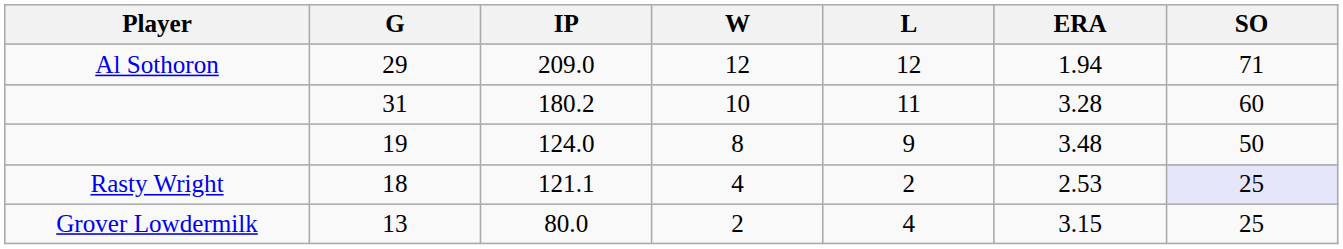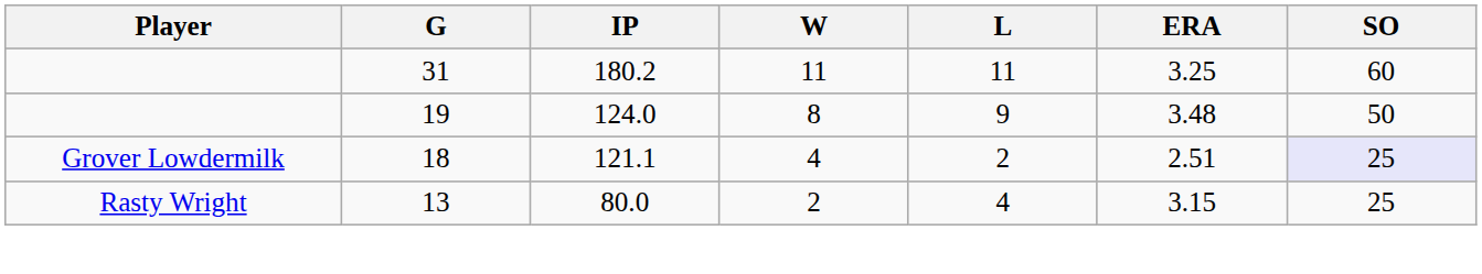- row: Al Sothoron | 29 | 209.0 | 12 | 12 | 1.94 | 71
31 | W: 10 -> 11
31 | ERA: 3.28 -> 3.25
18 | Player: Rasty Wright -> Grover Lowdermilk
18 | ERA: 2.53 -> 2.51
13 | Player: Grover Lowdermilk -> Rasty Wright
